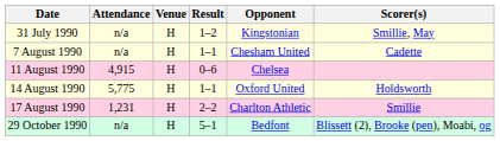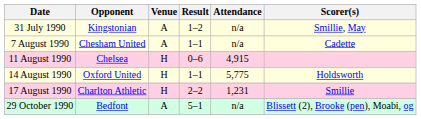columns swapped: Opponent <-> Attendance
31 July 1990 | Venue: H -> A
7 August 1990 | Venue: H -> A
29 October 1990 | Venue: H -> A
